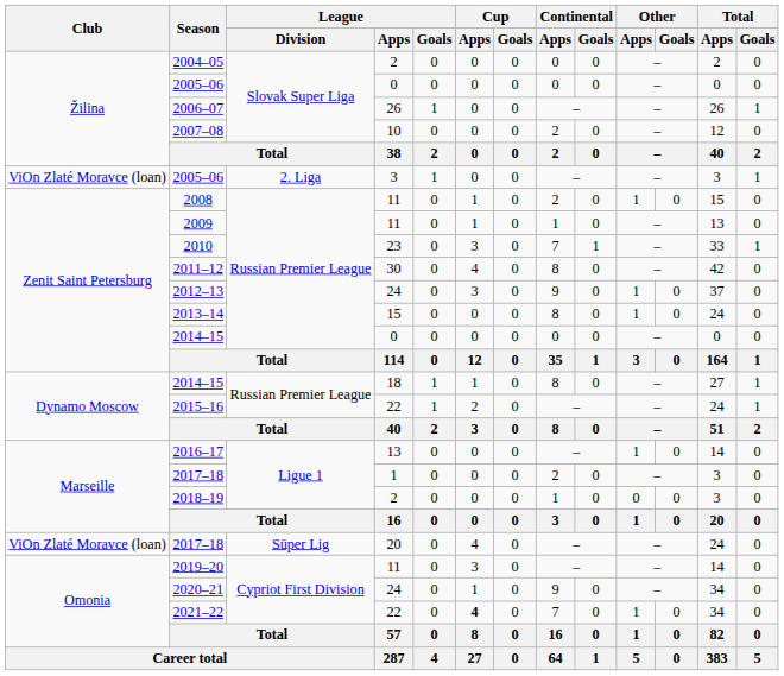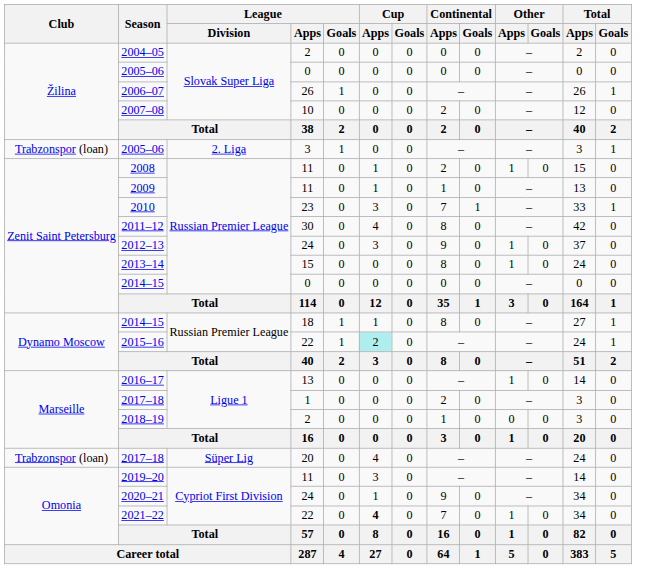2005–06 / 3 | Club: ViOn Zlaté Moravce (loan) -> Trabzonspor (loan)
2015–16 | Cup / Apps: no background -> paleturquoise background
2017–18 / 20 | Club: ViOn Zlaté Moravce (loan) -> Trabzonspor (loan)
